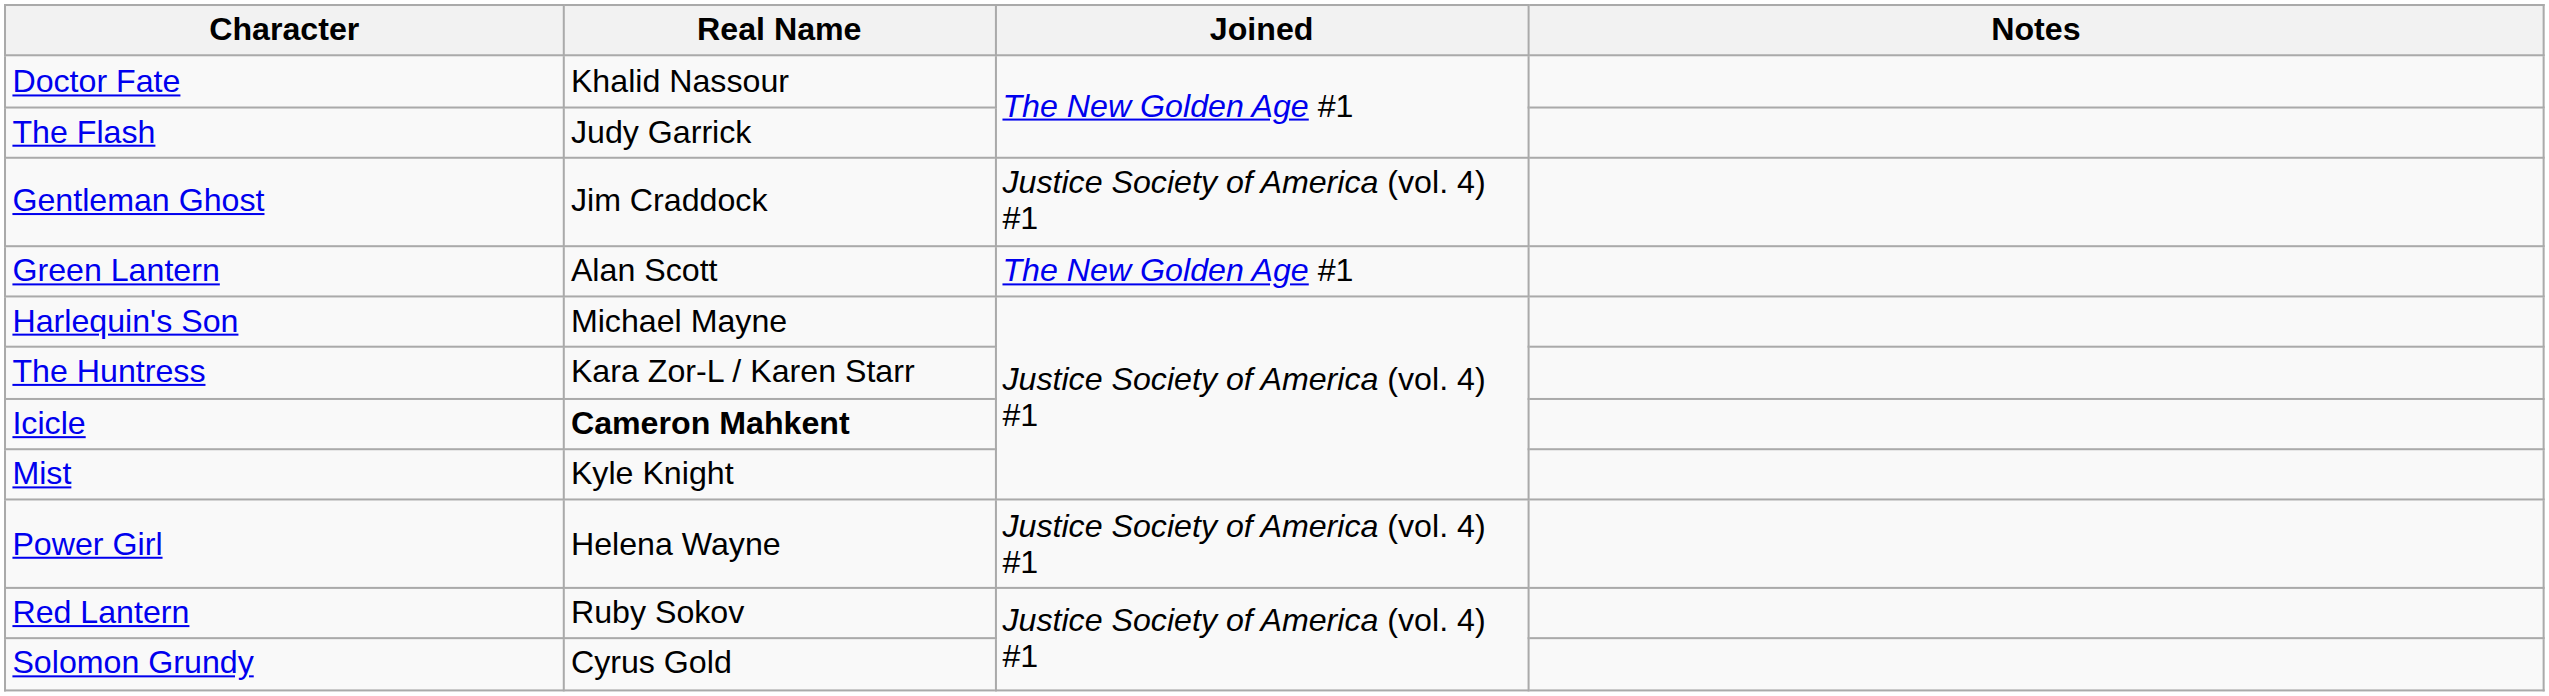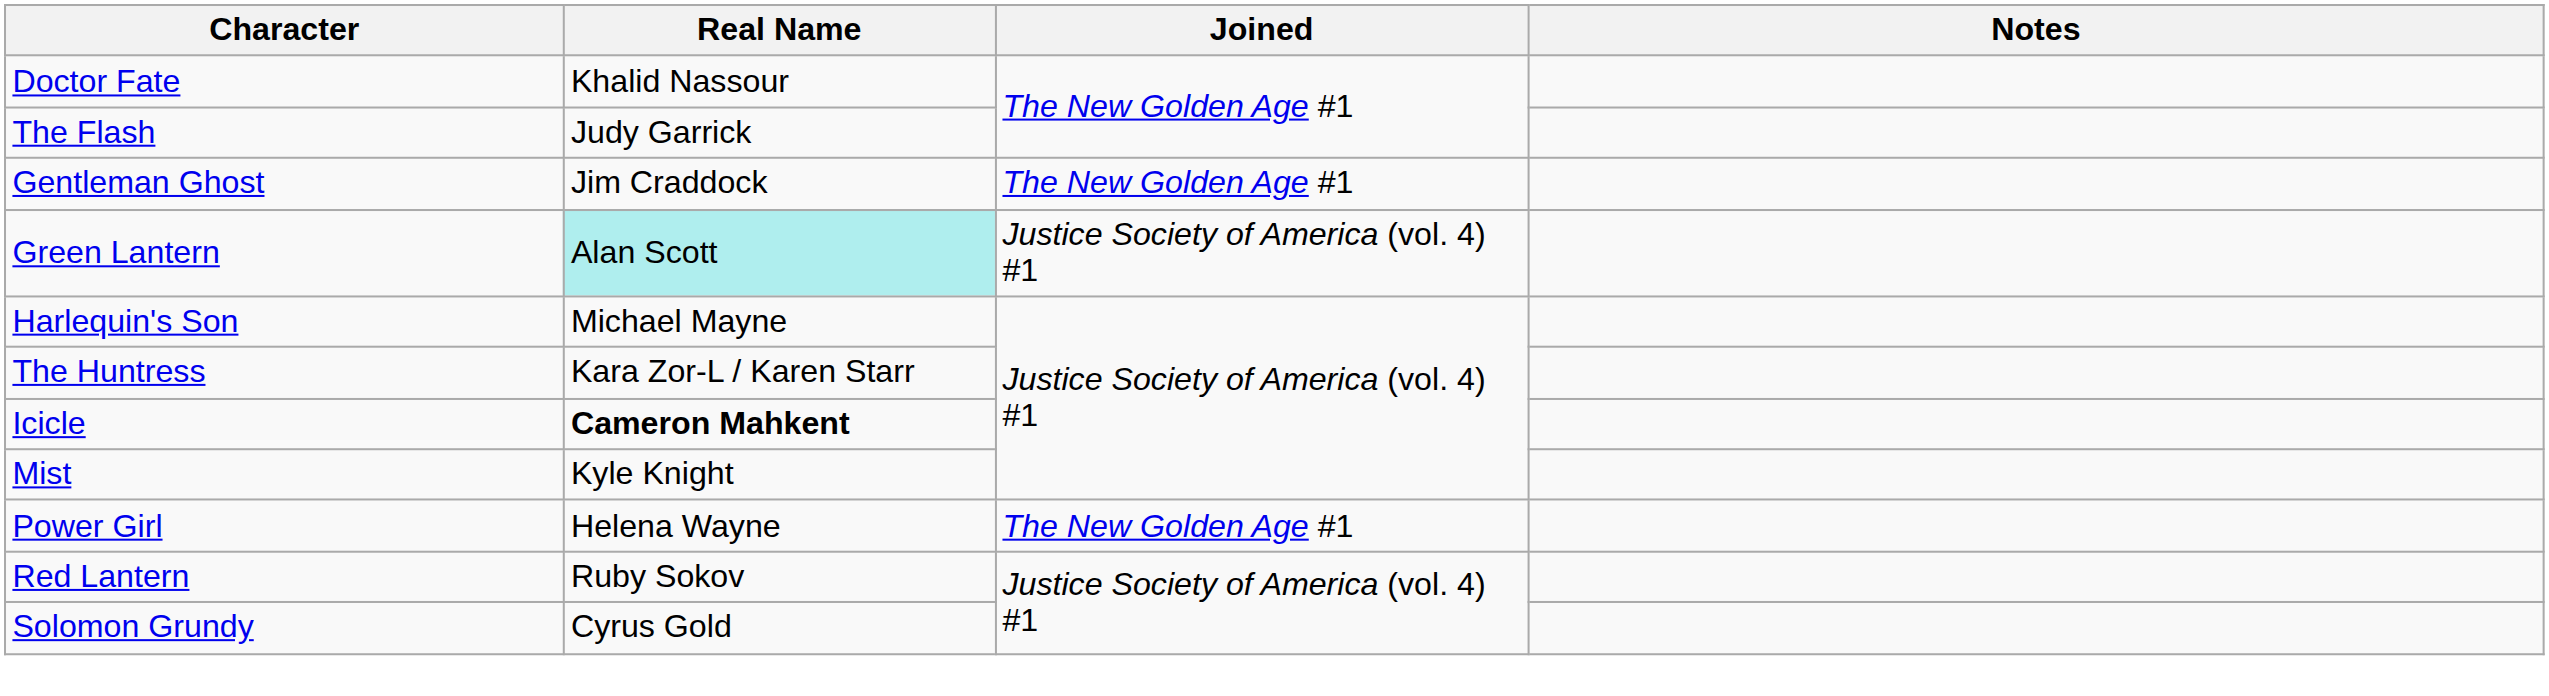Gentleman Ghost | Joined: Justice Society of America (vol. 4) #1 -> The New Golden Age #1
Green Lantern | Real Name: no background -> paleturquoise background
Green Lantern | Joined: The New Golden Age #1 -> Justice Society of America (vol. 4) #1
Power Girl | Joined: Justice Society of America (vol. 4) #1 -> The New Golden Age #1
